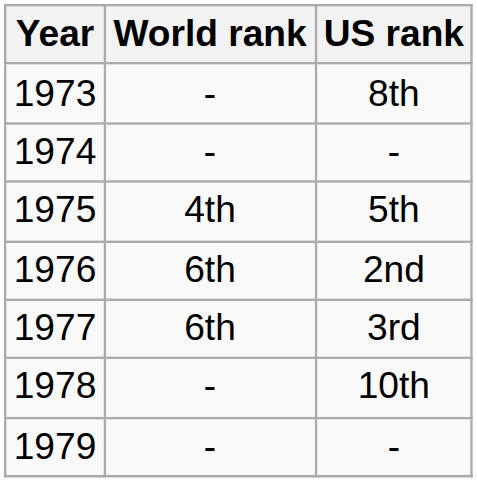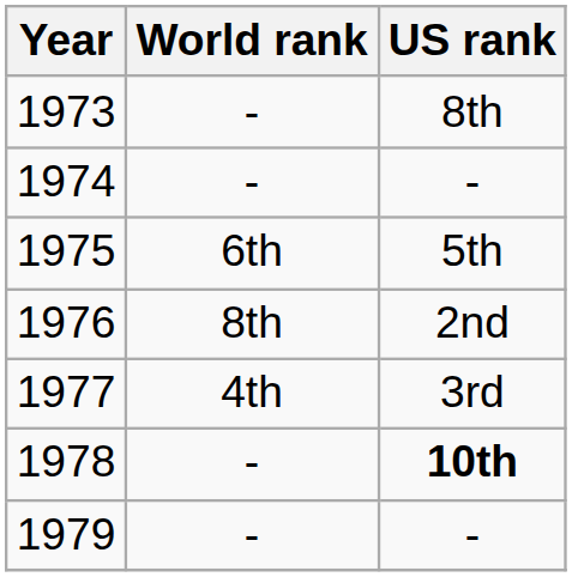1975 | World rank: 4th -> 6th
1976 | World rank: 6th -> 8th
1977 | World rank: 6th -> 4th
1978 | US rank: normal -> bold
